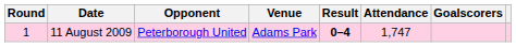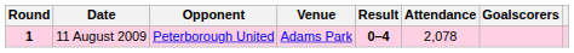11 August 2009 | Round: normal -> bold
11 August 2009 | Attendance: 1,747 -> 2,078
